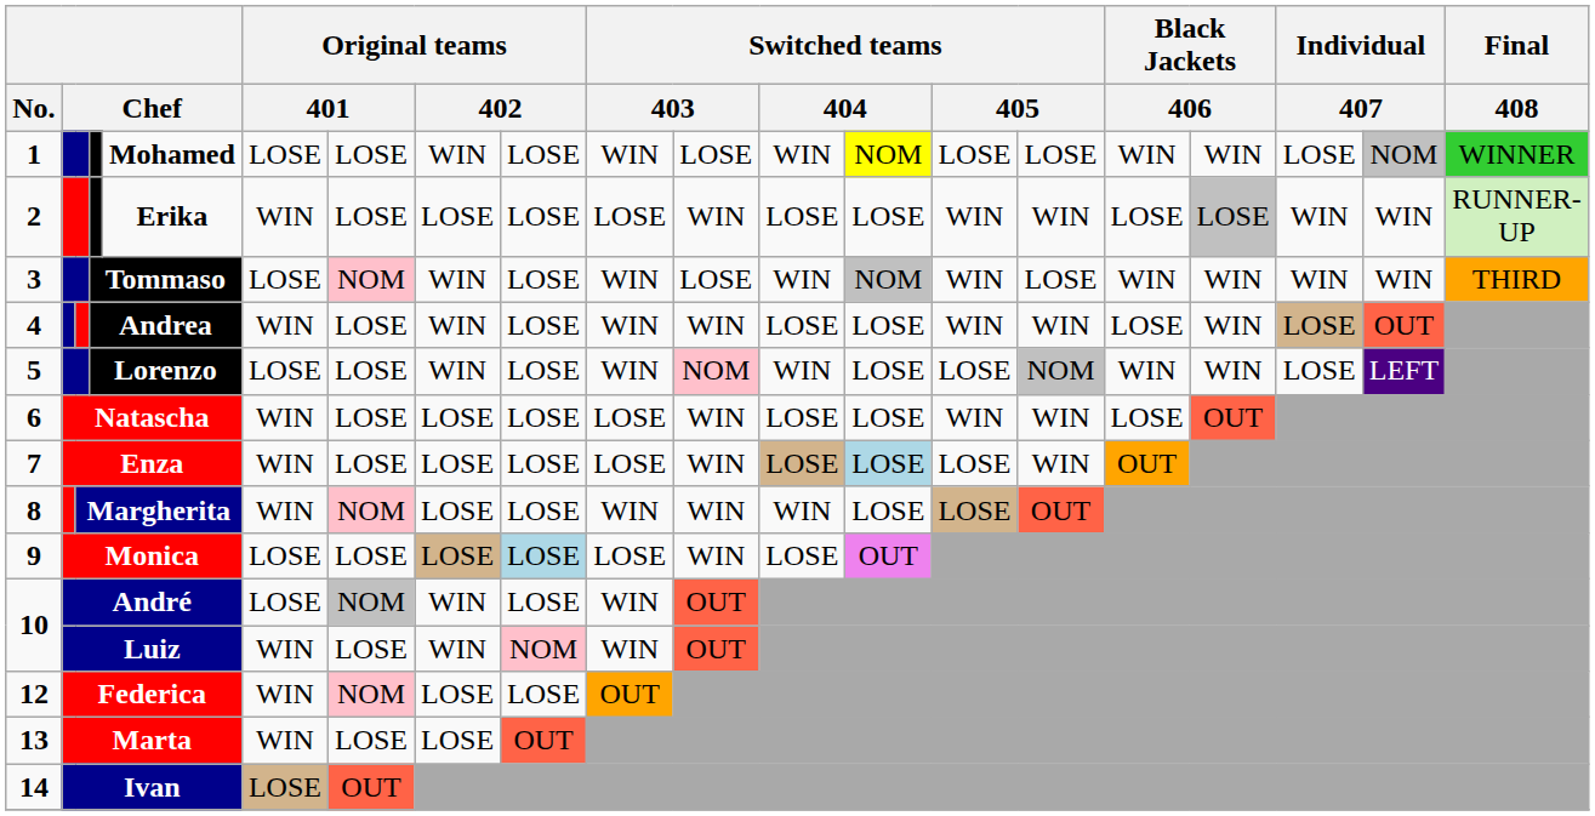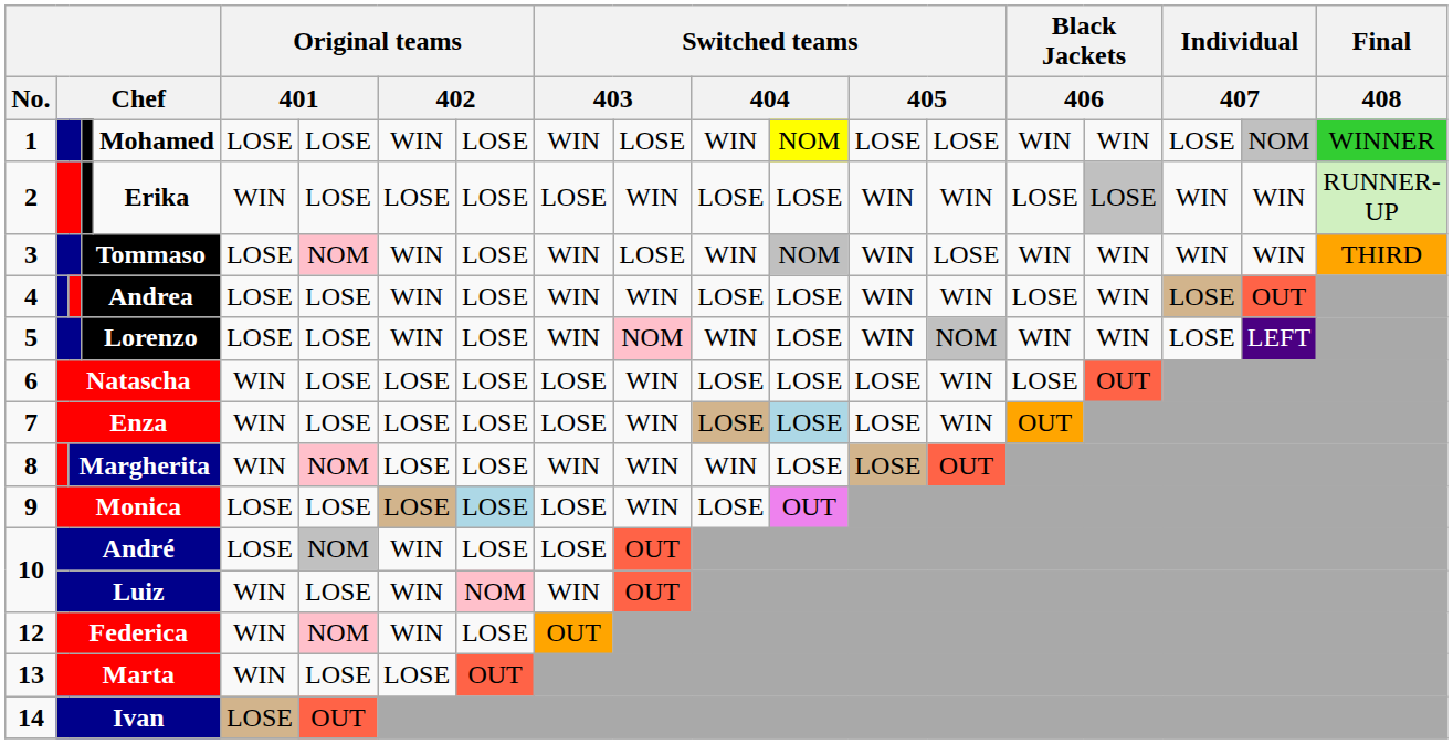Andrea | column 6: WIN -> LOSE
Lorenzo | column 14: LOSE -> WIN
Natascha | column 14: WIN -> LOSE
André | column 10: WIN -> LOSE
Federica | column 8: LOSE -> WIN
